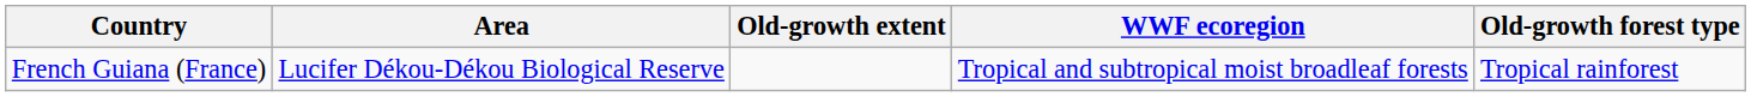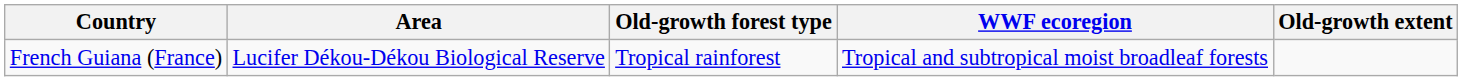columns swapped: Old-growth extent <-> Old-growth forest type
